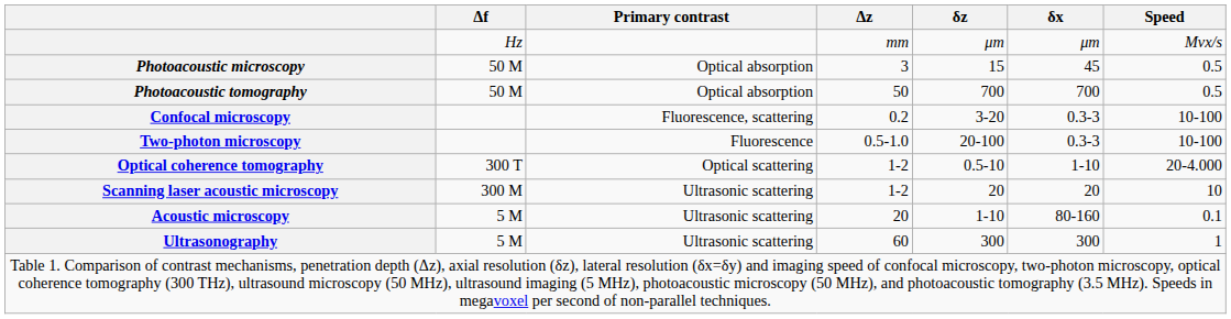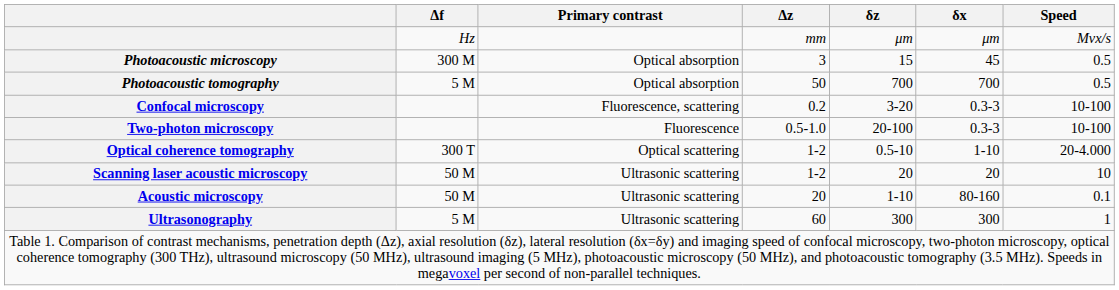Photoacoustic microscopy | Δf: 50 M -> 300 M
Photoacoustic tomography | Δf: 50 M -> 5 M
Scanning laser acoustic microscopy | Δf: 300 M -> 50 M
Acoustic microscopy | Δf: 5 M -> 50 M
